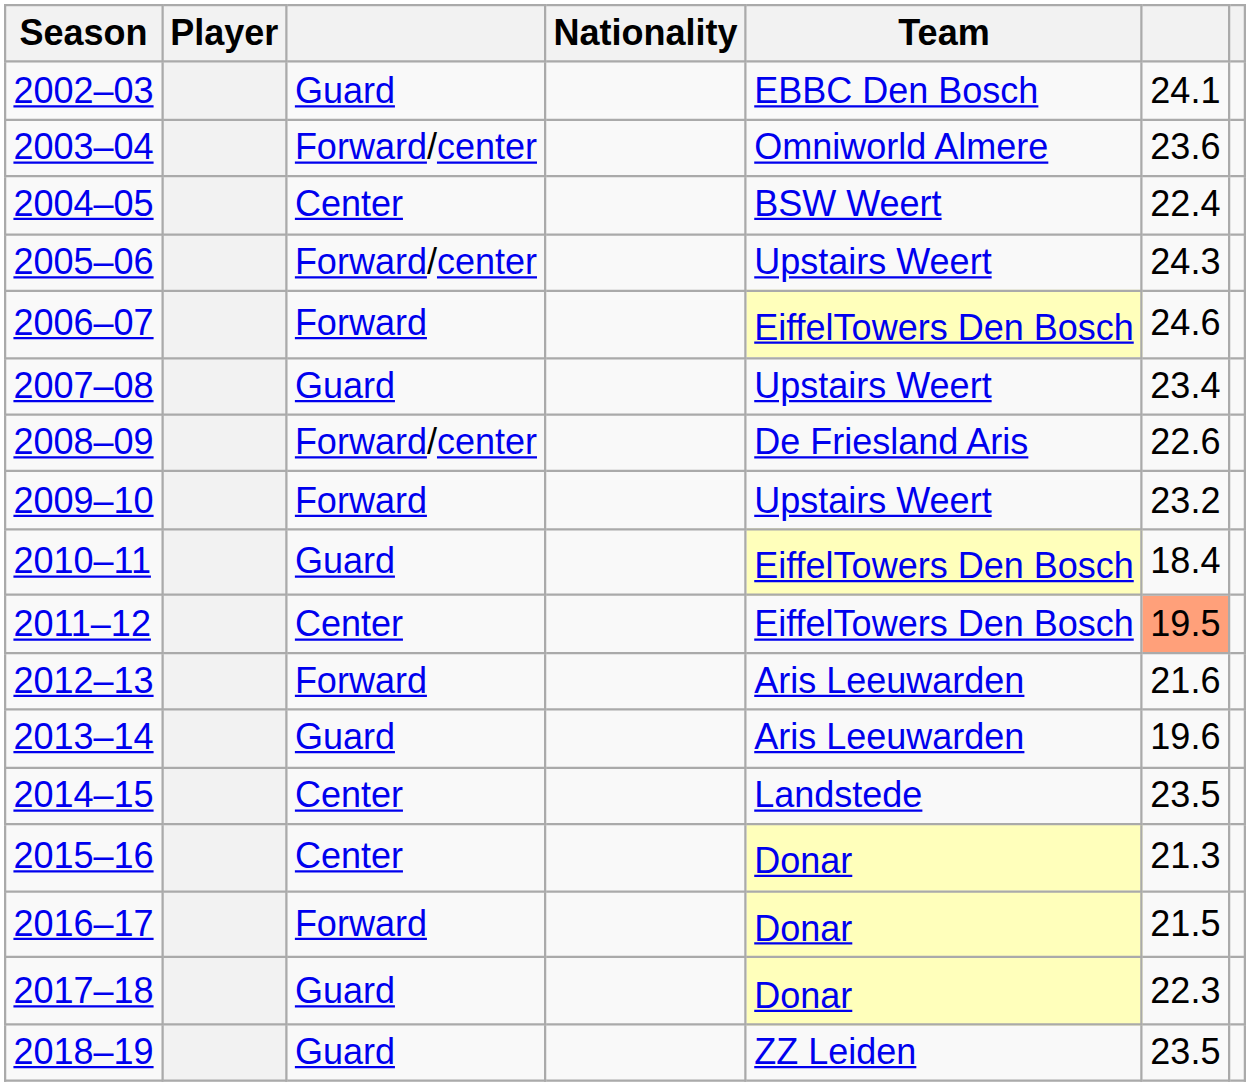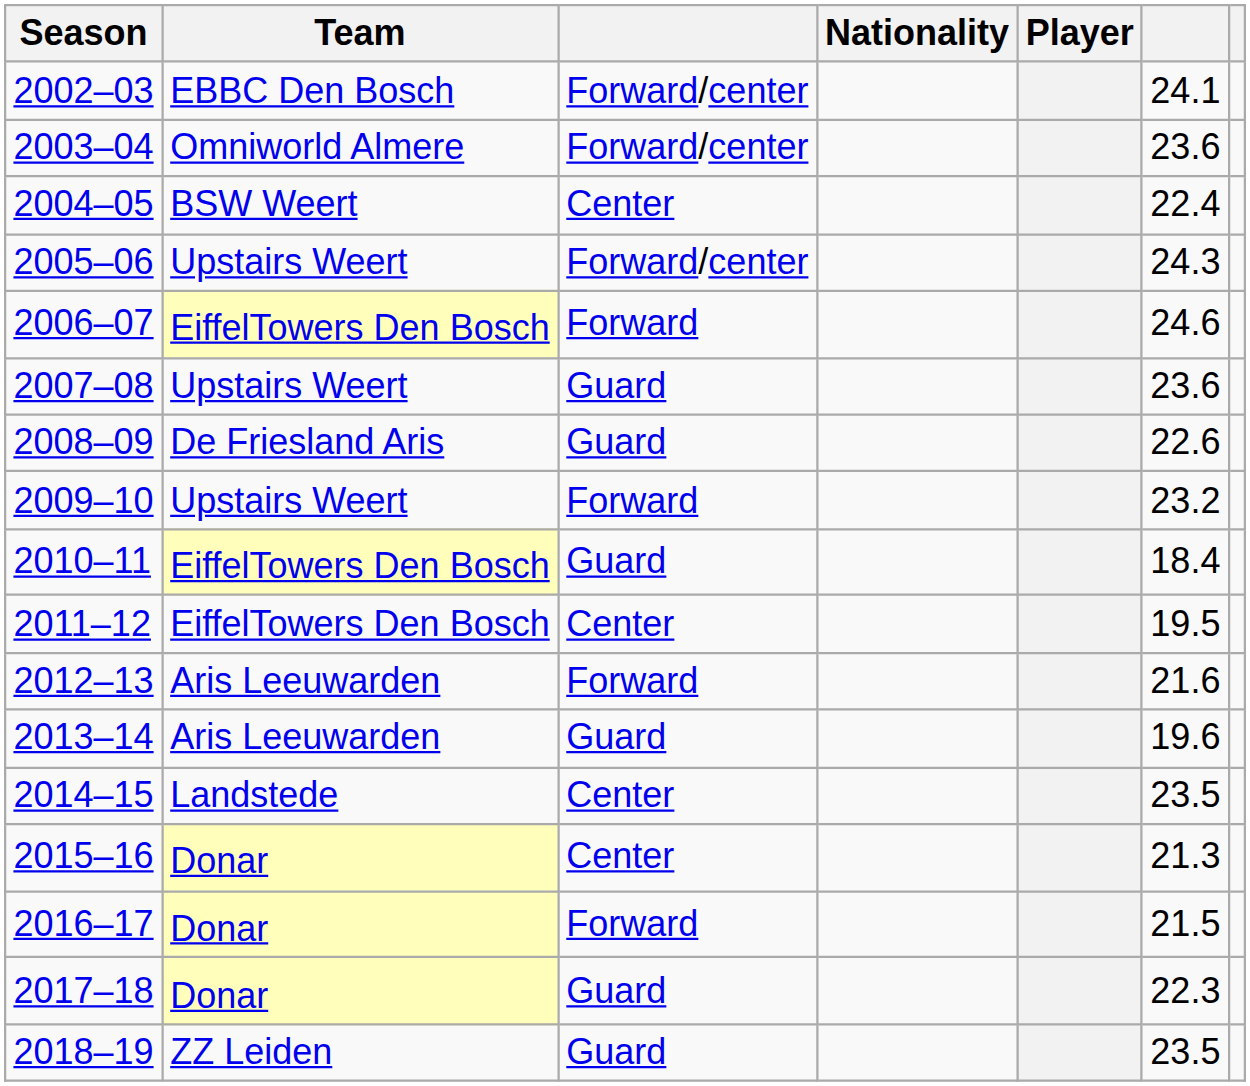columns swapped: Player <-> Team
2002–03 | column 3: Guard -> Forward/center
2007–08 | column 6: 23.4 -> 23.6
2008–09 | column 3: Forward/center -> Guard
2011–12 | column 6: lightsalmon background -> no background
